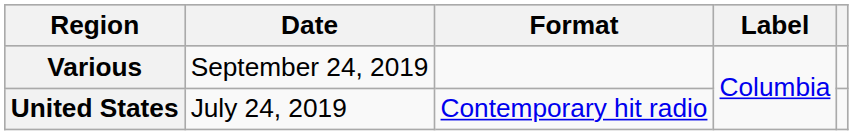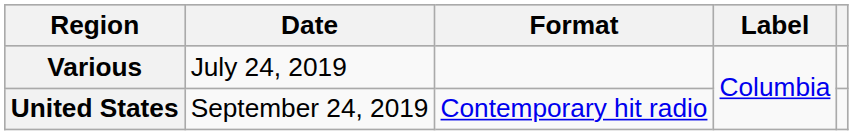Various | Date: September 24, 2019 -> July 24, 2019
United States | Date: July 24, 2019 -> September 24, 2019
